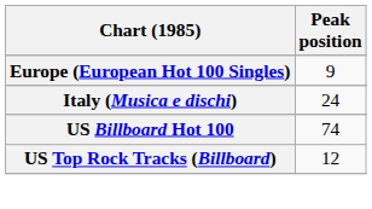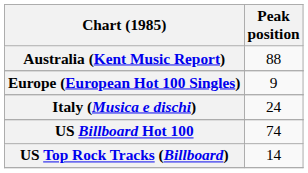+ row: Australia (Kent Music Report) | 88
US Top Rock Tracks (Billboard) | Peak position: 12 -> 14
